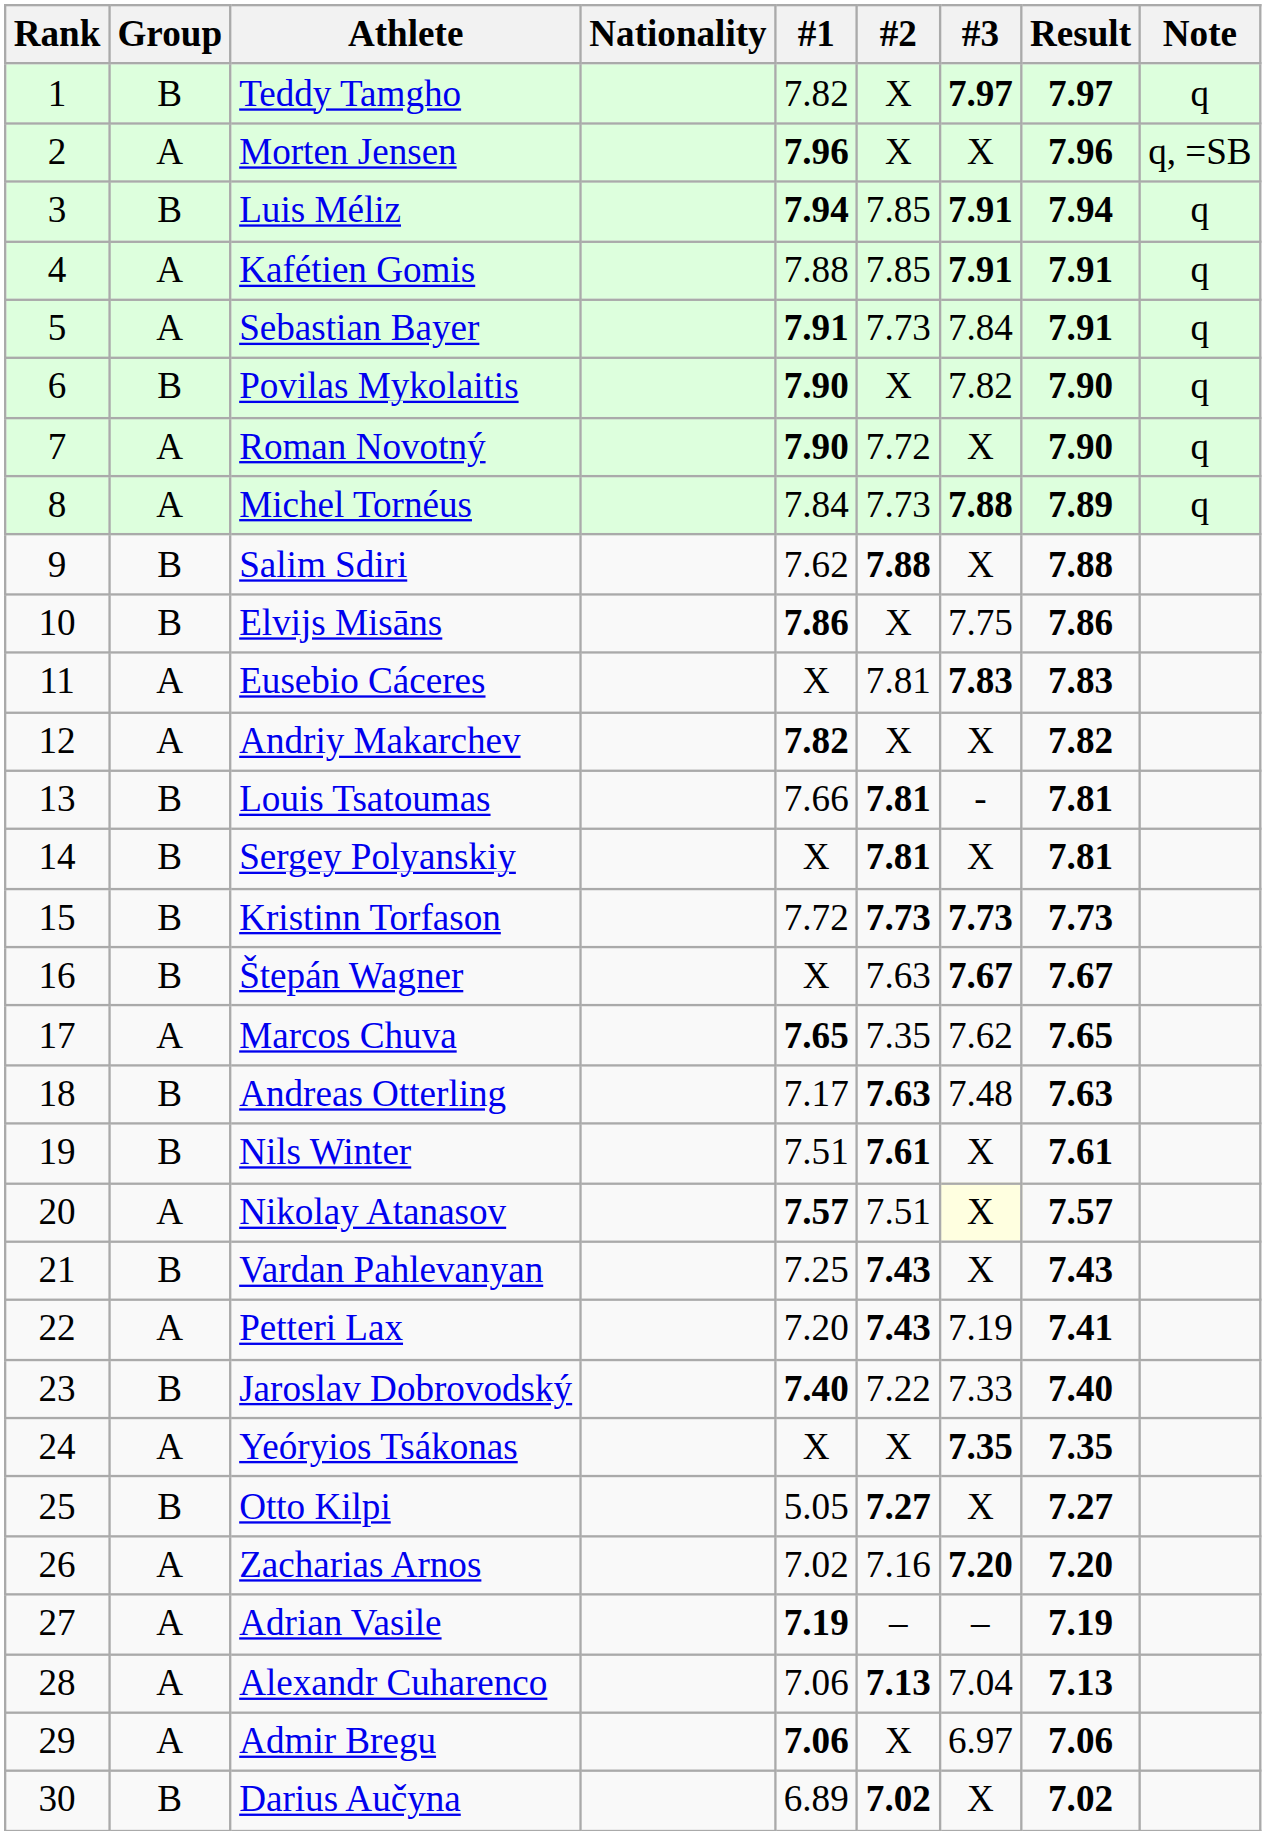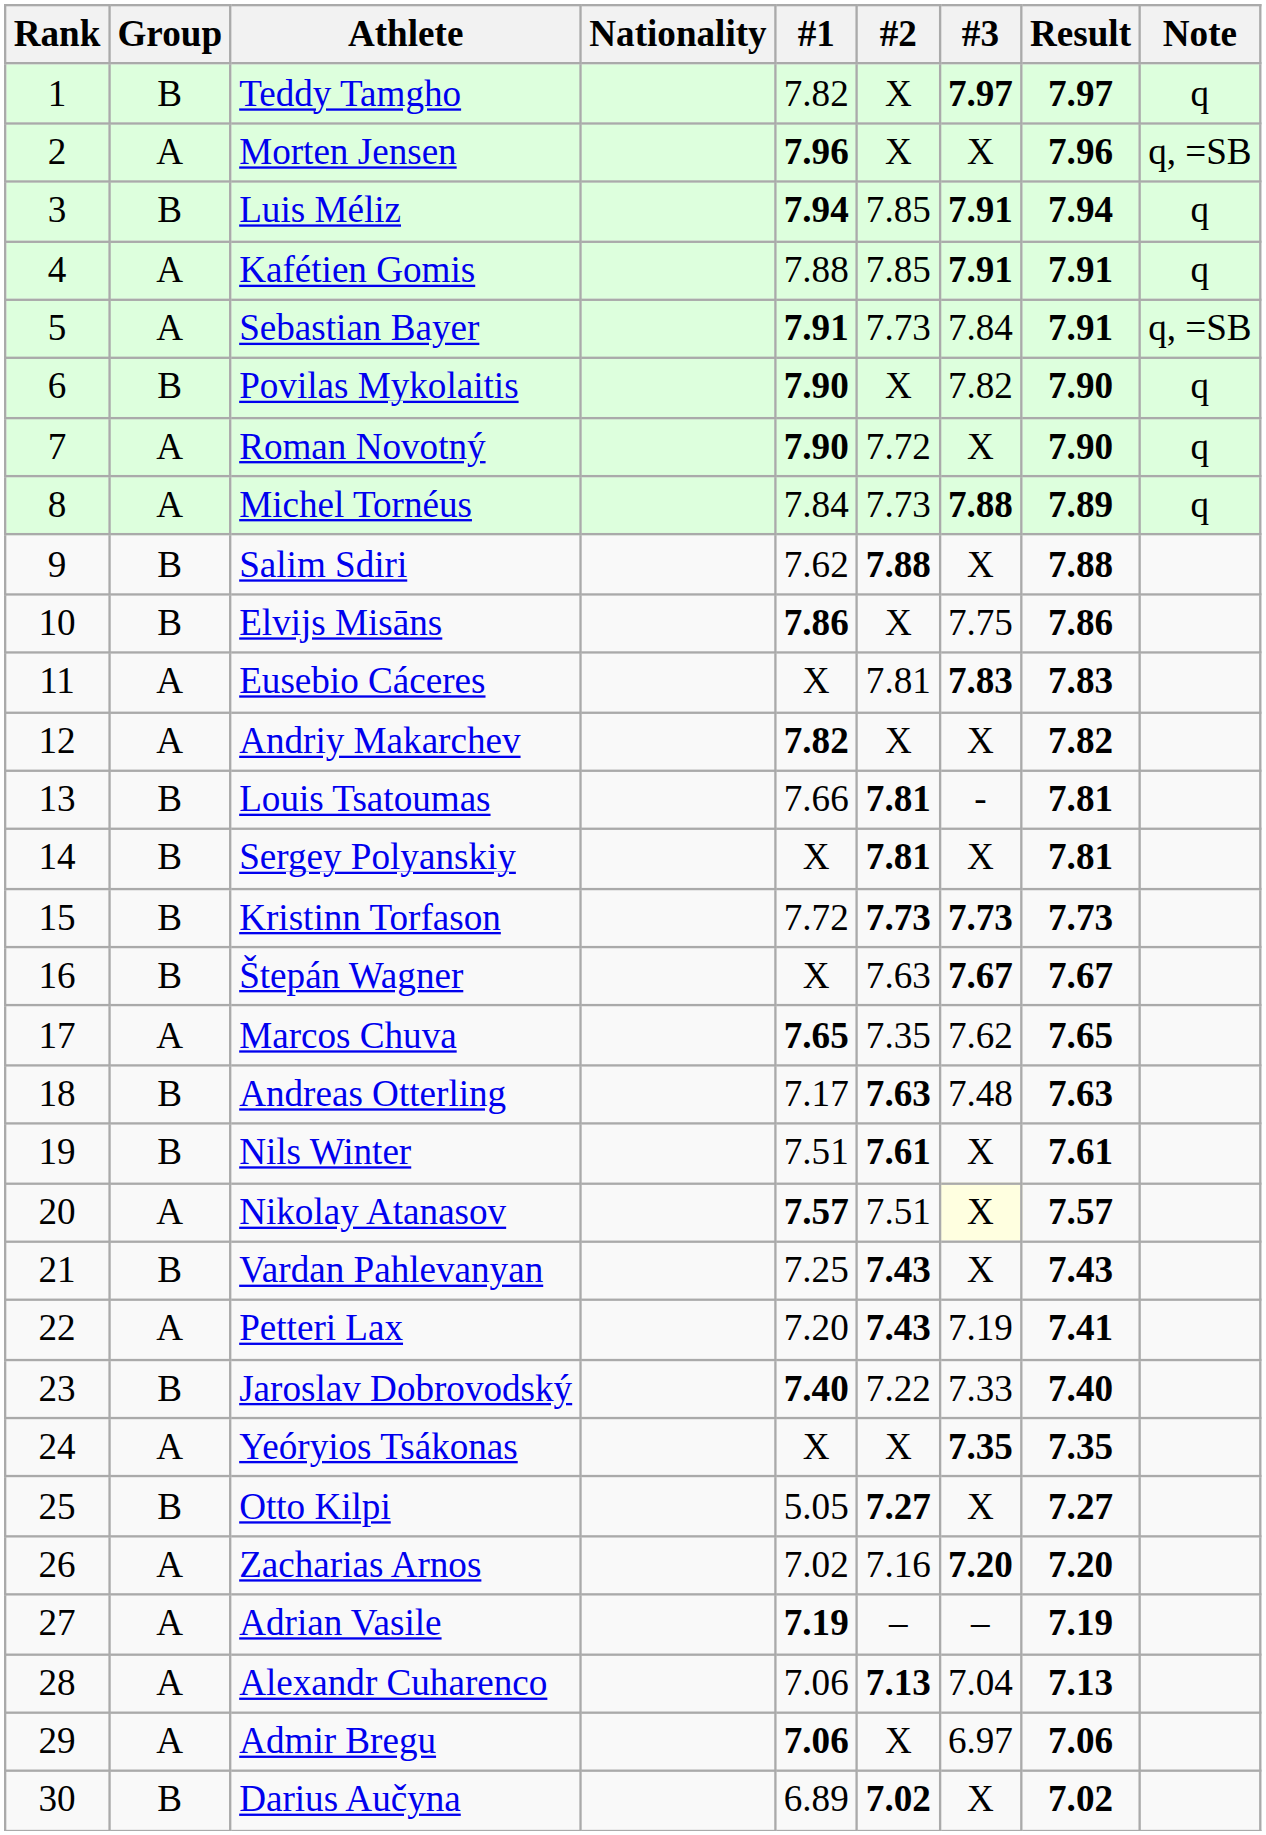Sebastian Bayer | Note: q -> q, =SB
